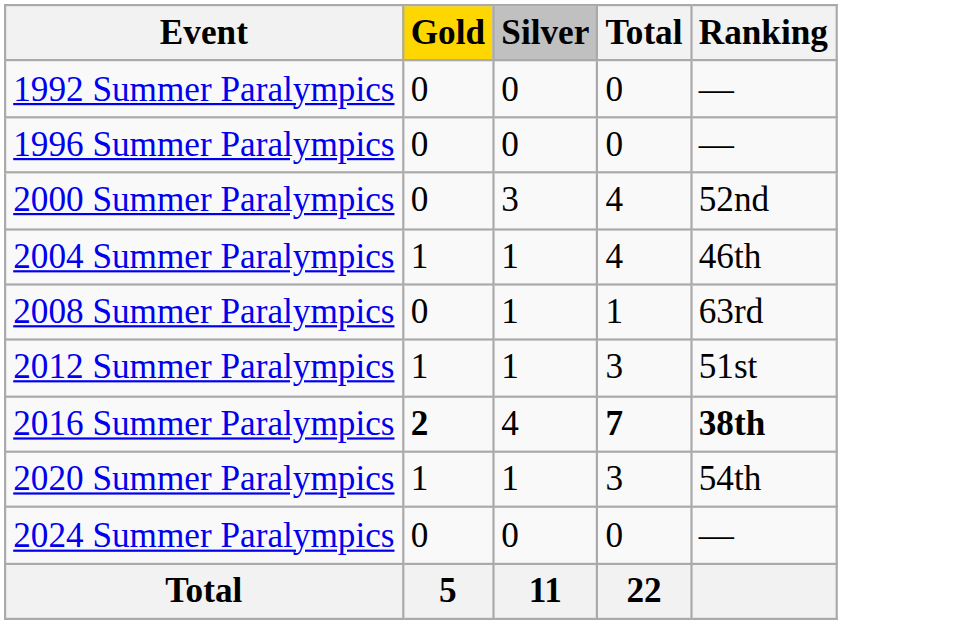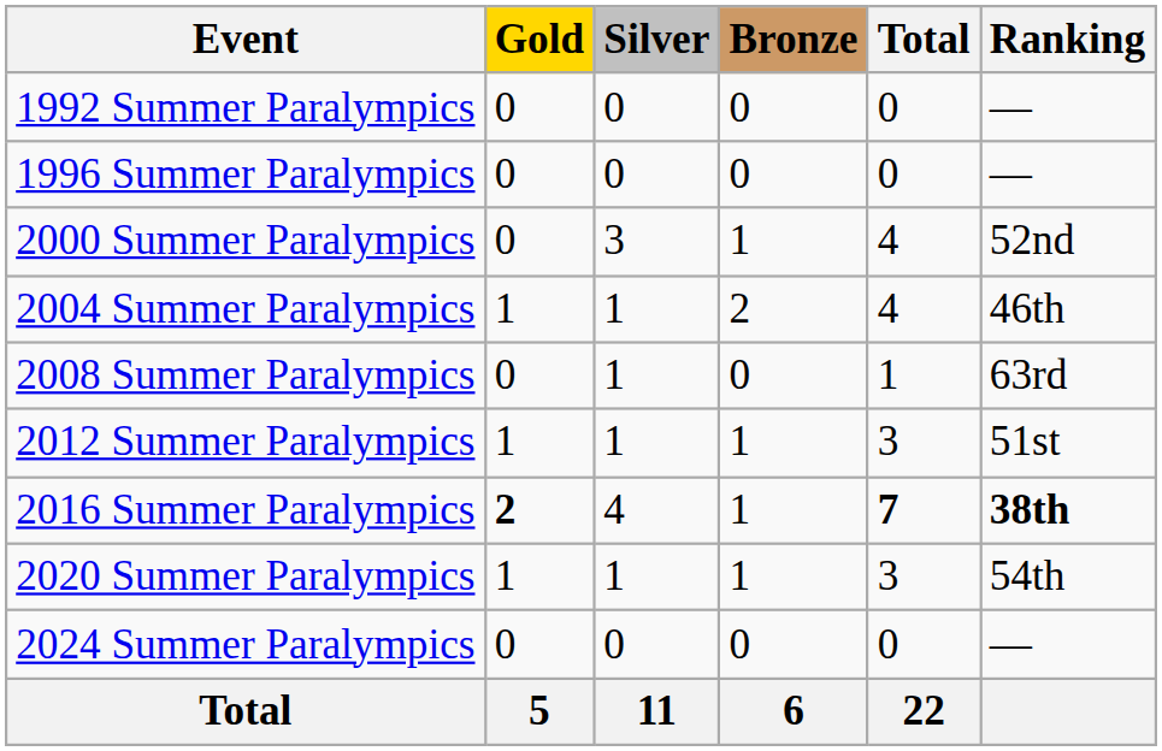+ column: Bronze | 0 | 0 | 1 | 2 | 0 | 1 | 1 | 1 | 0 | 6
